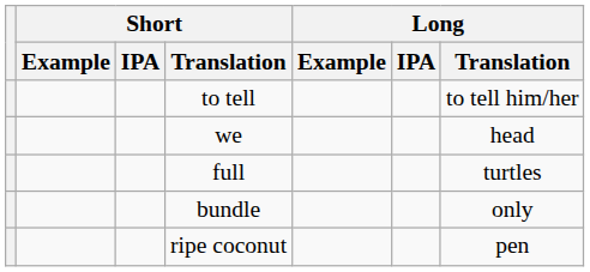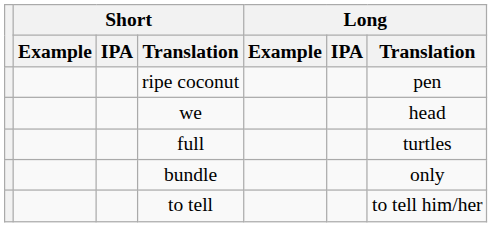rows swapped: ripe coconut <-> to tell
